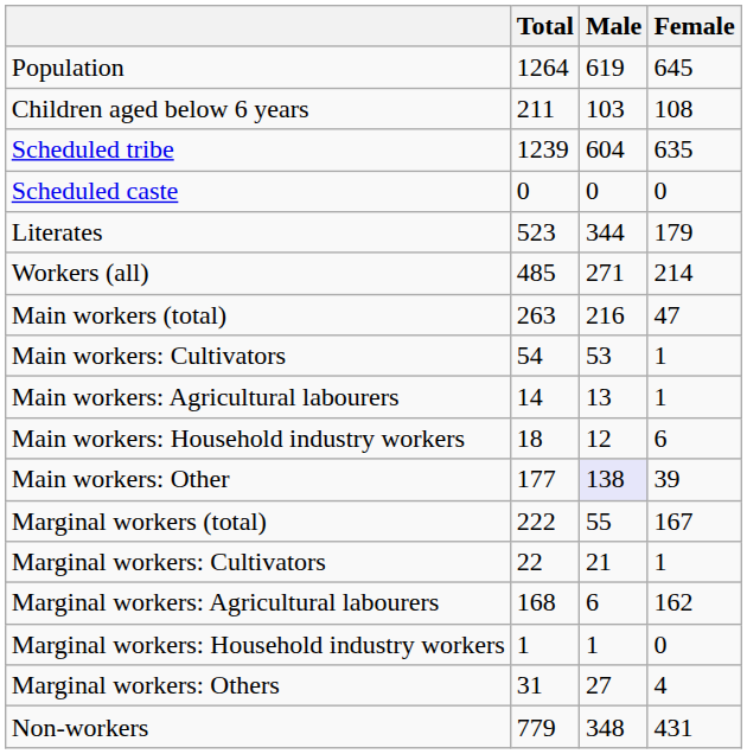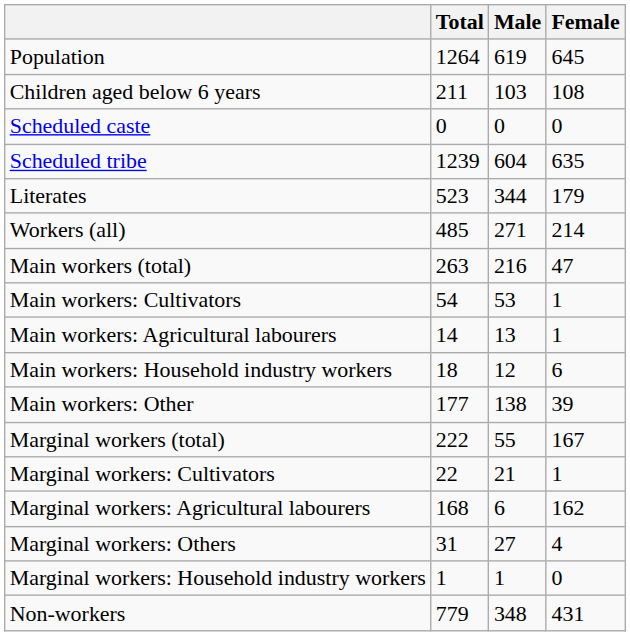rows swapped: Scheduled caste <-> Scheduled tribe
Main workers: Other | Male: lavender background -> no background
rows swapped: Marginal workers: Household industry workers <-> Marginal workers: Others
